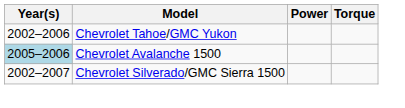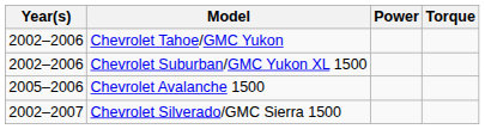+ row: 2002–2006 | Chevrolet Suburban/GMC Yukon XL 1500
Chevrolet Avalanche 1500 | Year(s): lightblue background -> no background
